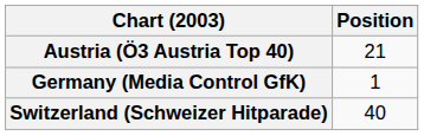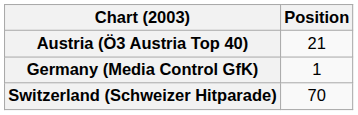Switzerland (Schweizer Hitparade) | Position: 40 -> 70
